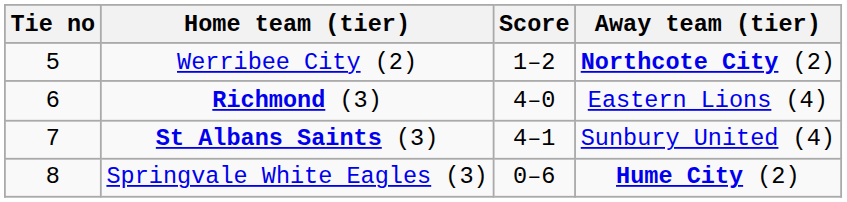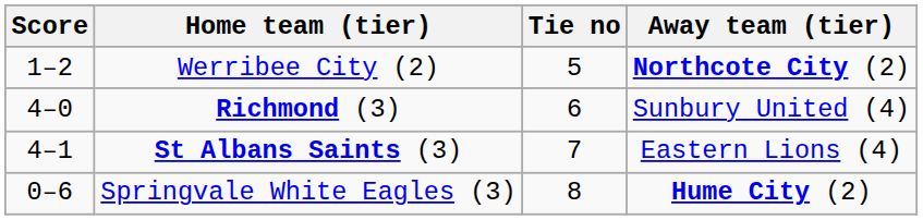columns swapped: Tie no <-> Score
Richmond (3) | Away team (tier): Eastern Lions (4) -> Sunbury United (4)
St Albans Saints (3) | Away team (tier): Sunbury United (4) -> Eastern Lions (4)
